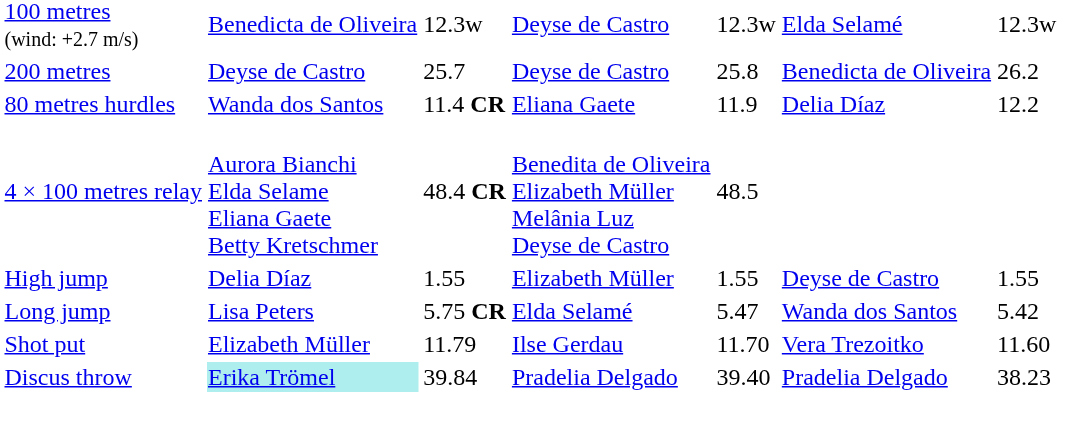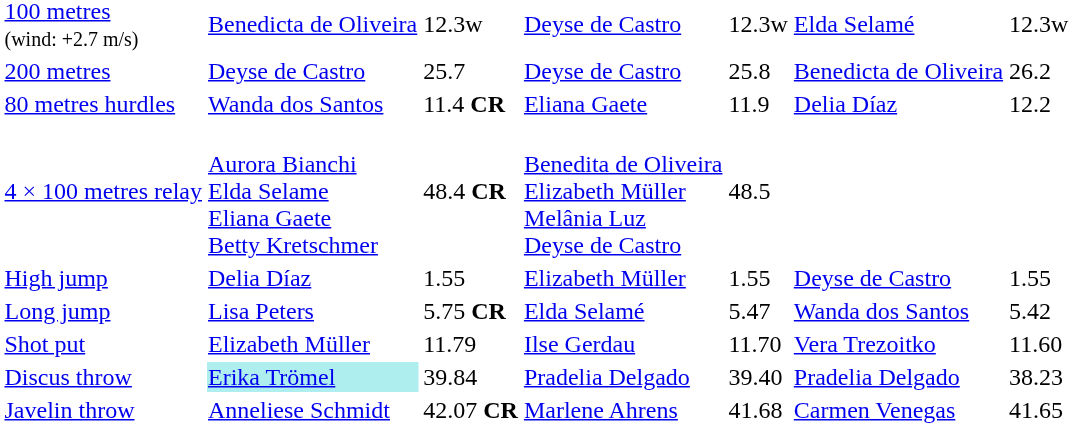+ row: Javelin throw | Anneliese Schmidt | 42.07 CR | Marlene Ahrens | 41.68 | Carmen Venegas | 41.65
